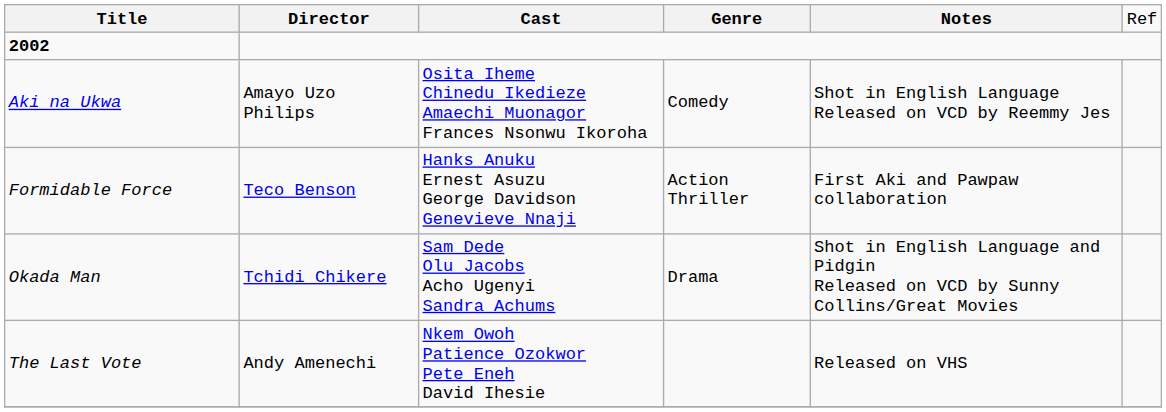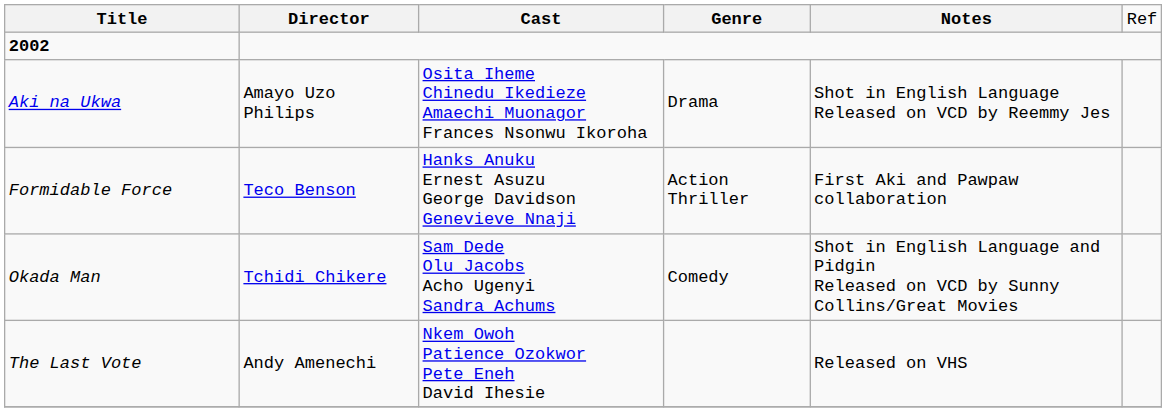Aki na Ukwa | column 4: Comedy -> Drama
Okada Man | column 4: Drama -> Comedy
